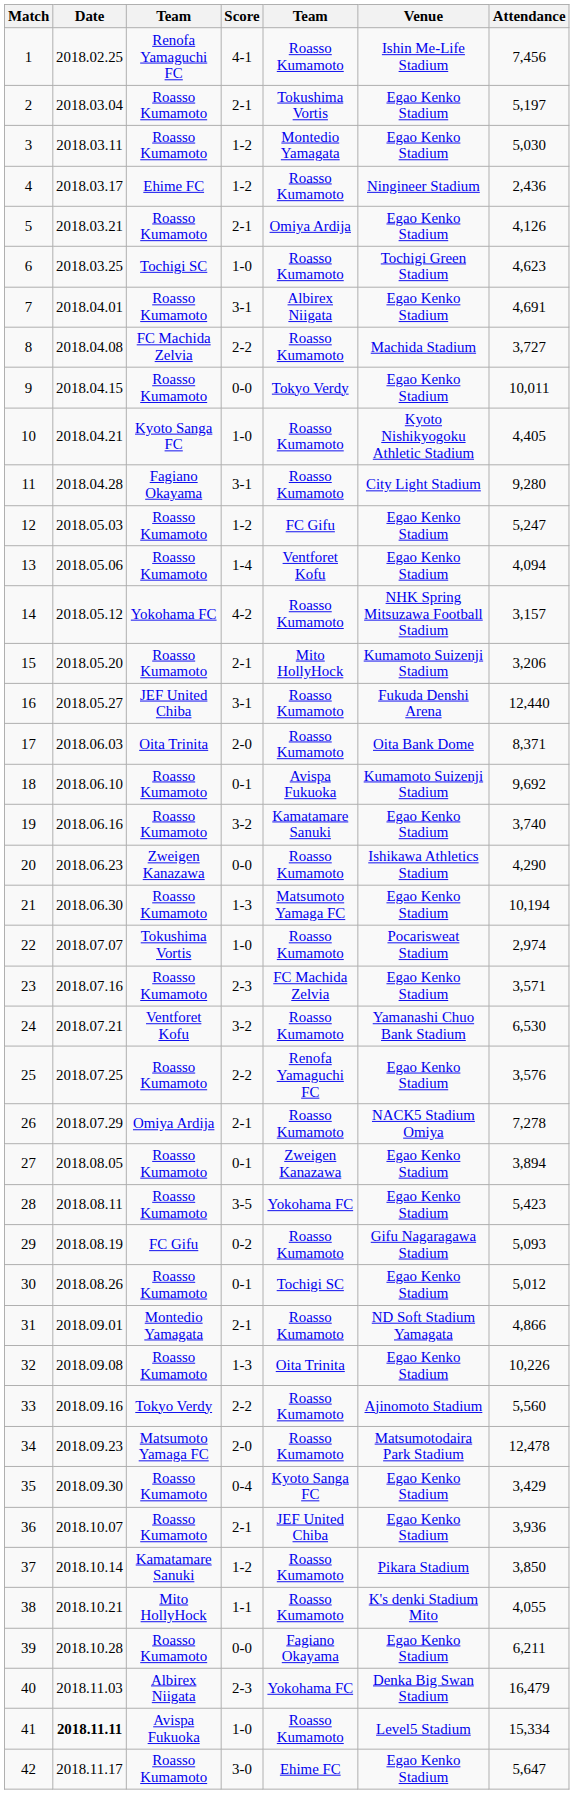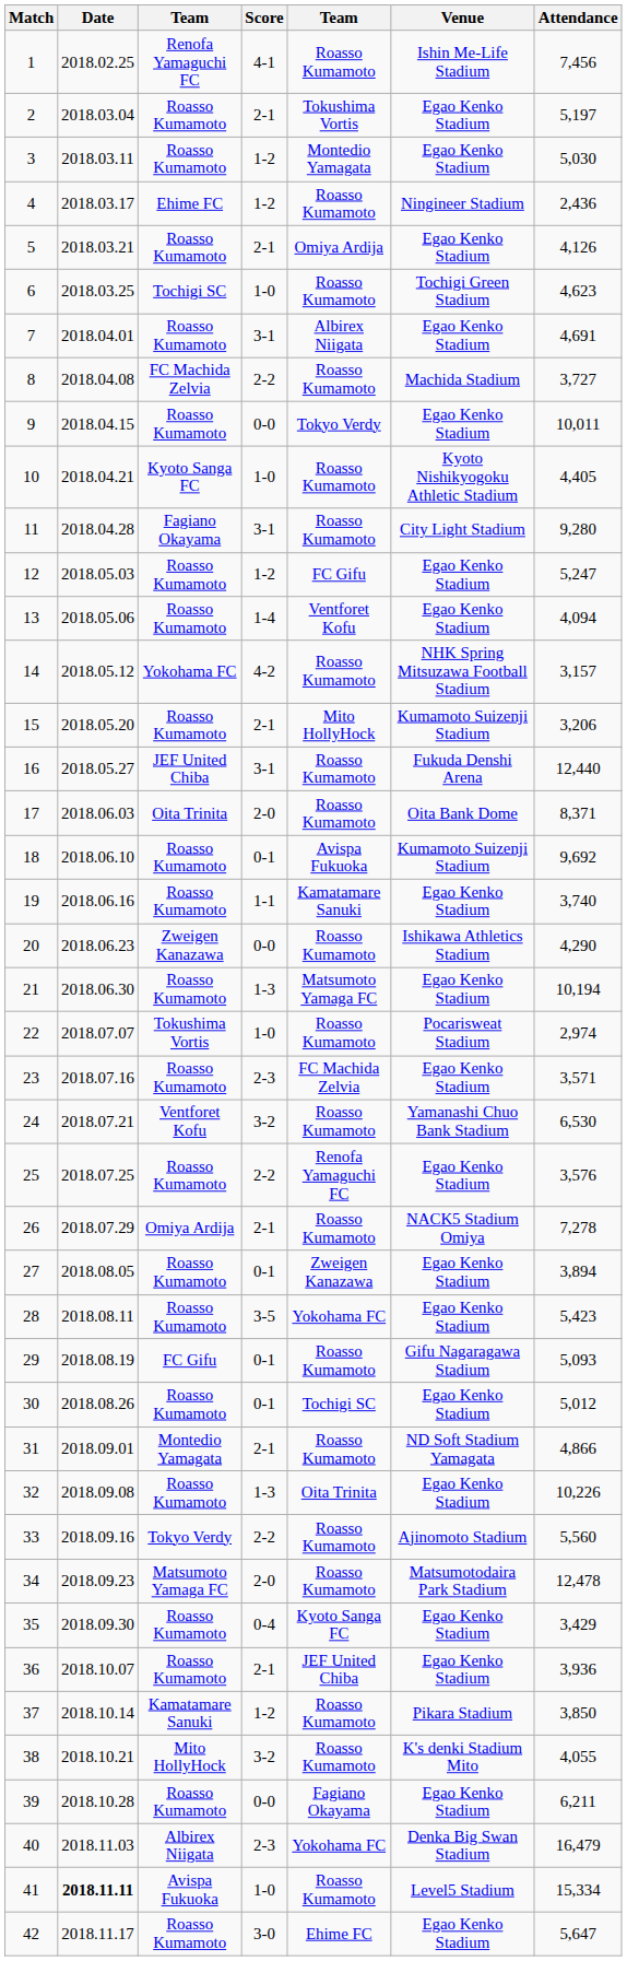19 | Score: 3-2 -> 1-1
29 | Score: 0-2 -> 0-1
38 | Score: 1-1 -> 3-2
